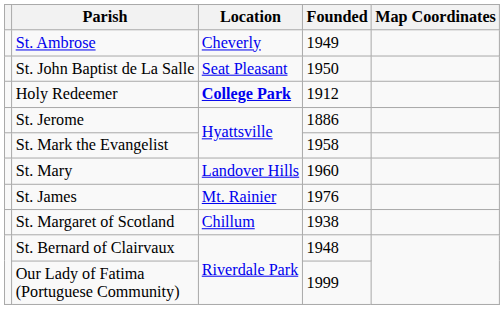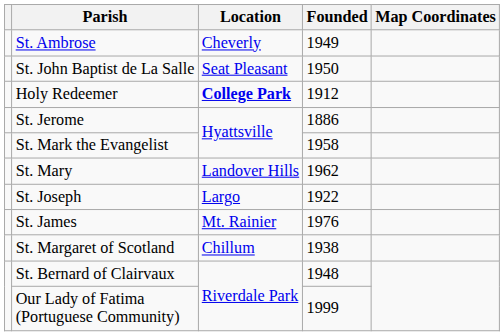St. Mary | Founded: 1960 -> 1962
+ row: St. Joseph | Largo | 1922
